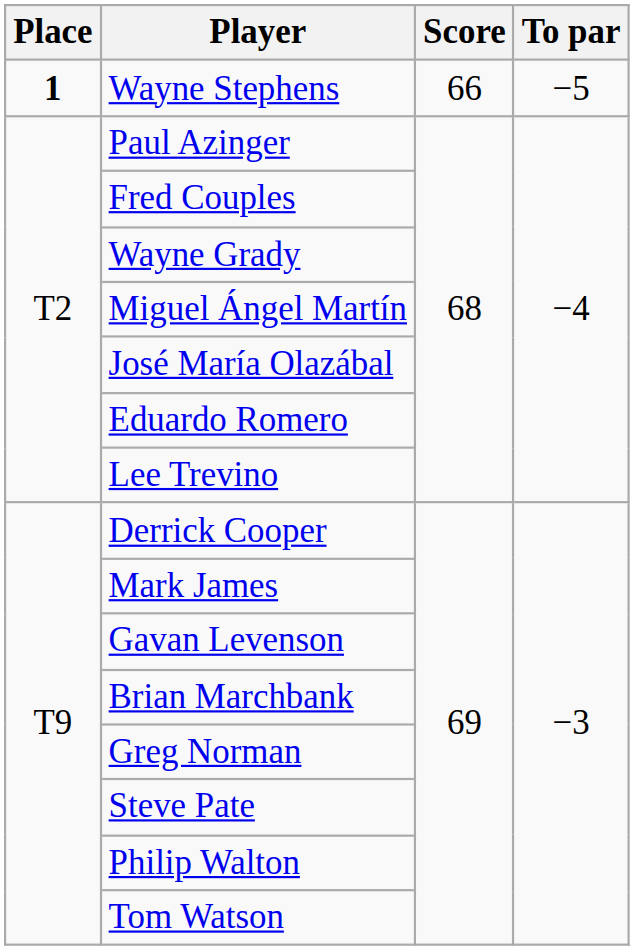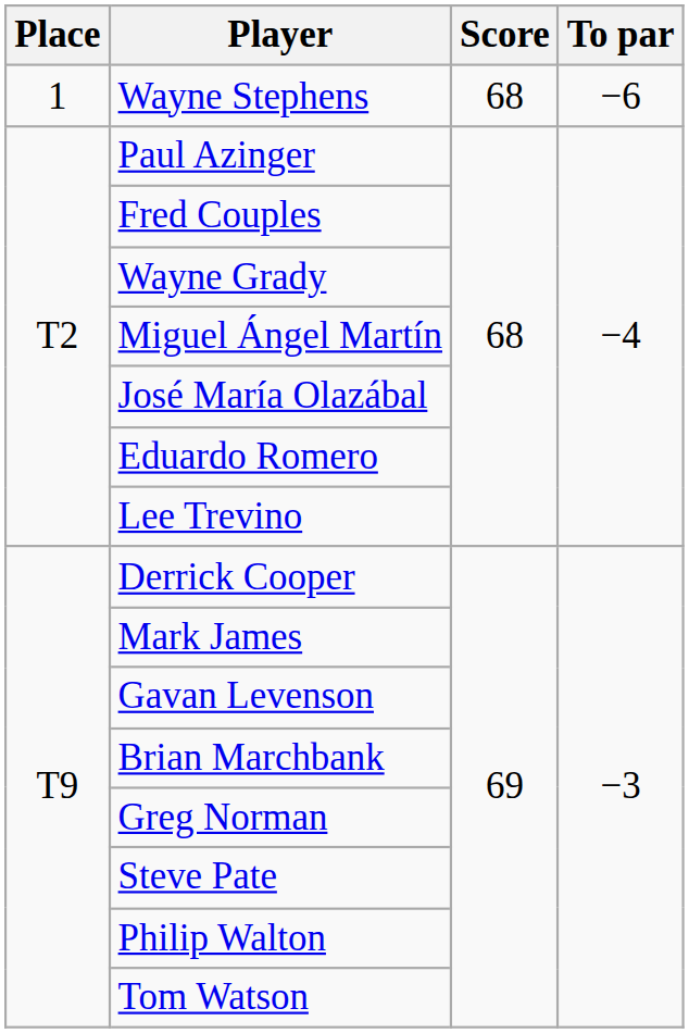Wayne Stephens | Place: bold -> normal
Wayne Stephens | Score: 66 -> 68
Wayne Stephens | To par: −5 -> −6
